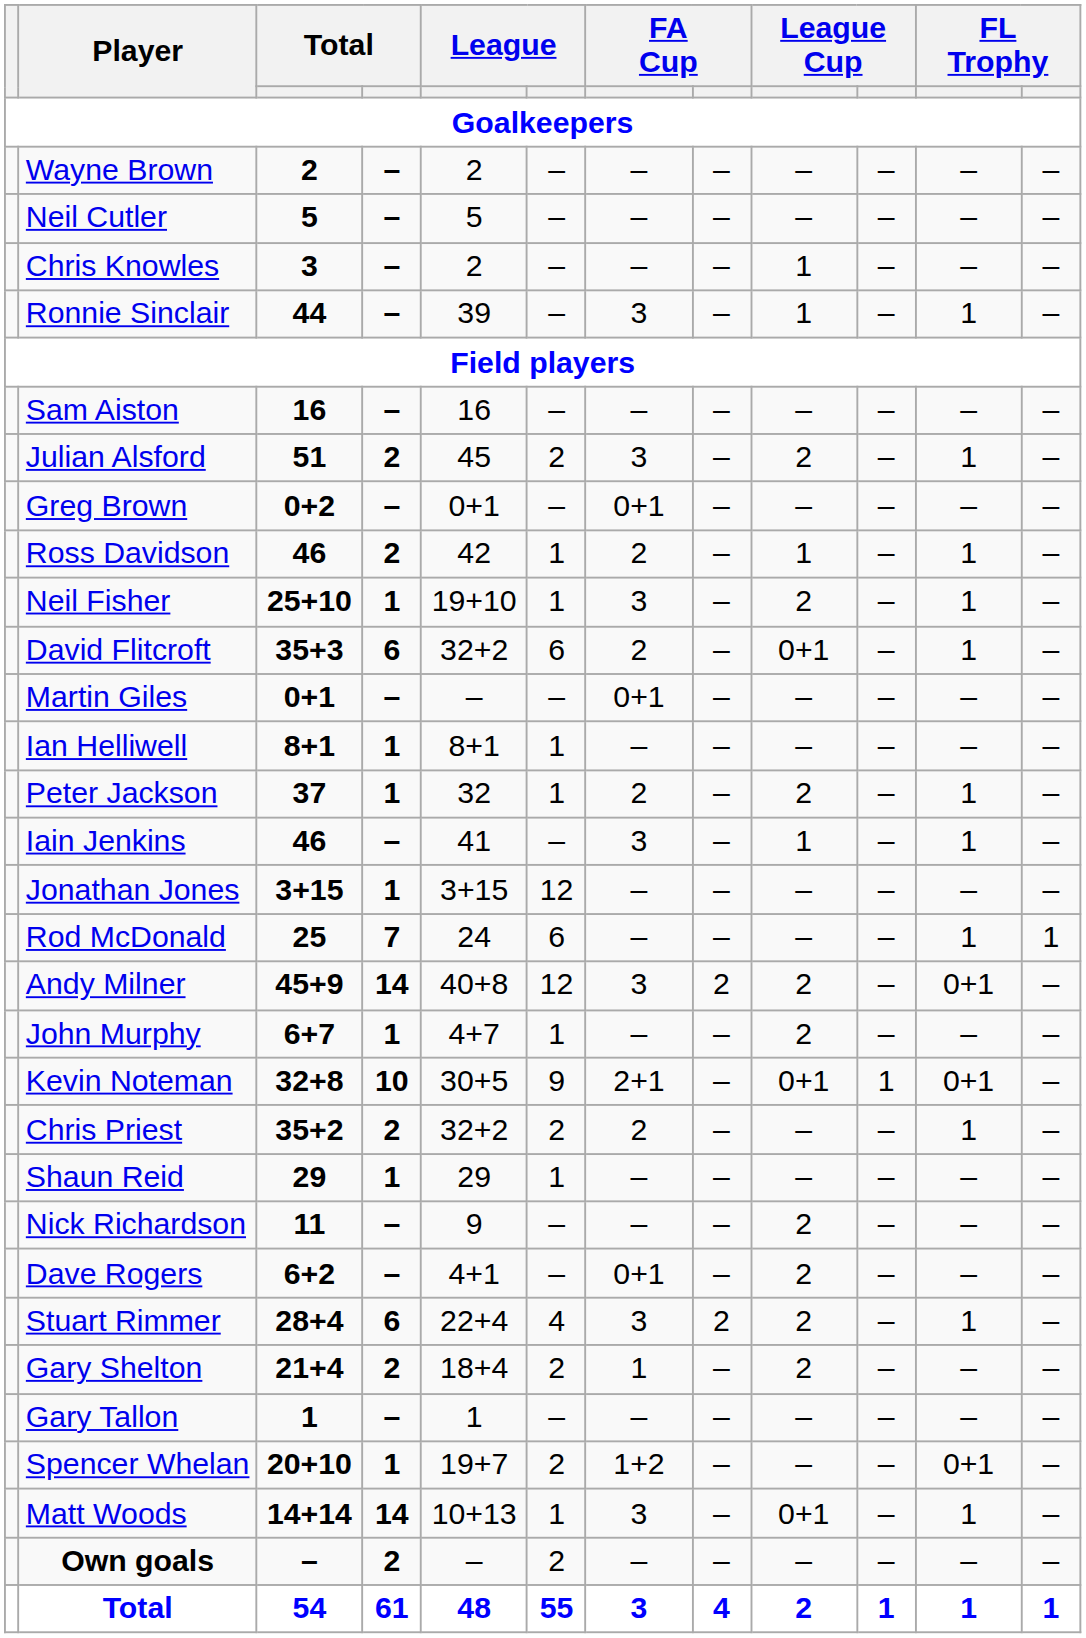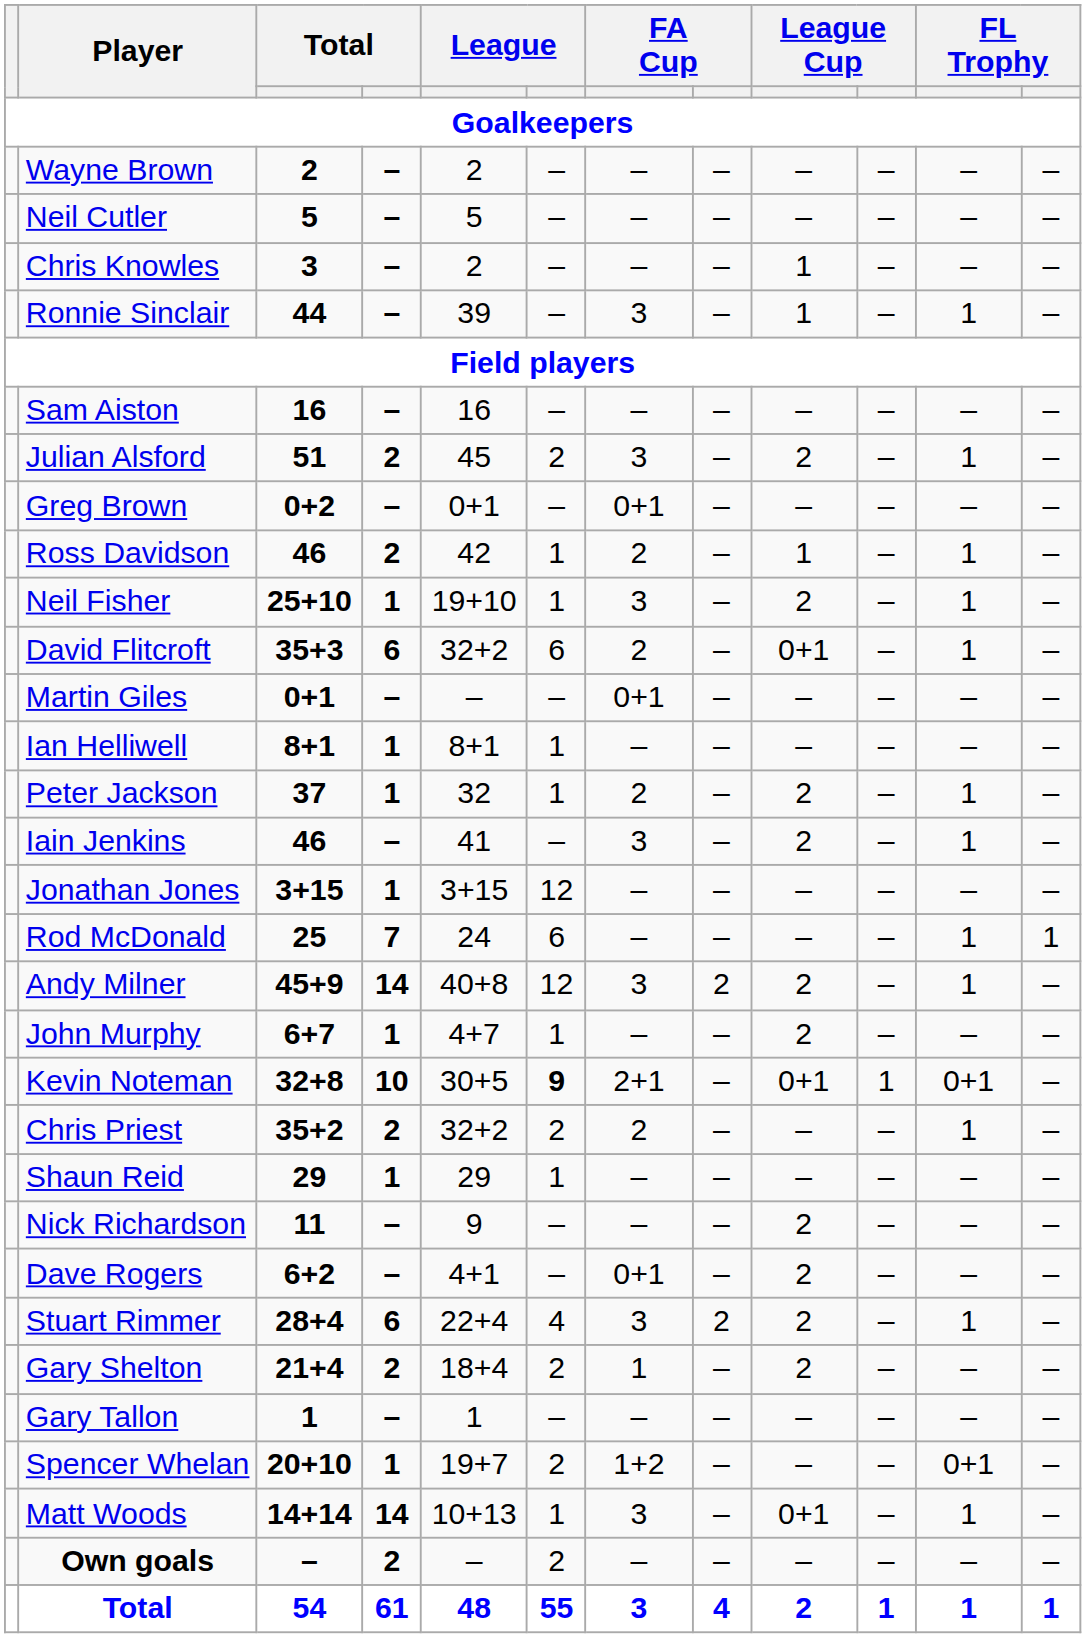Iain Jenkins | column 9: 1 -> 2
Andy Milner | column 11: 0+1 -> 1
Kevin Noteman | column 6: normal -> bold
